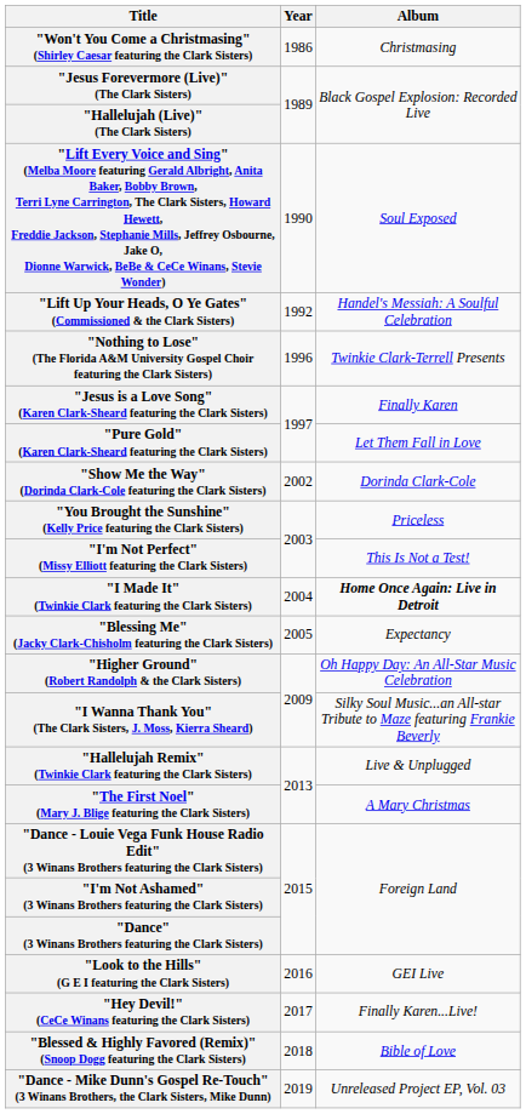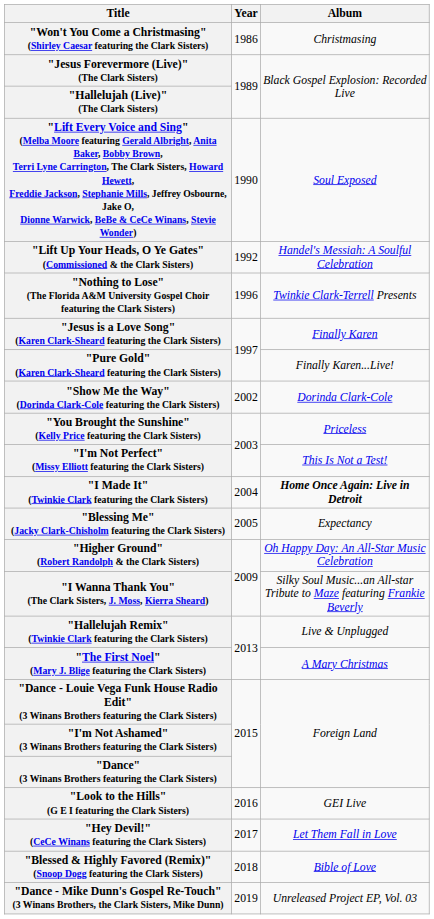"Pure Gold" (Karen Clark-Sheard featuring the Clark Sisters) | Album: Let Them Fall in Love -> Finally Karen...Live!
"Hey Devil!" (CeCe Winans featuring the Clark Sisters) | Album: Finally Karen...Live! -> Let Them Fall in Love
